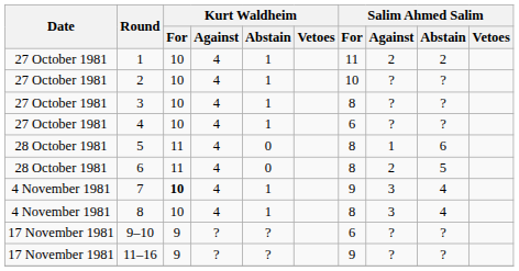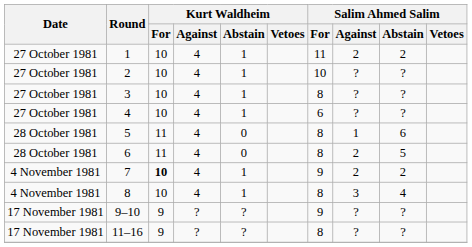7 | Salim Ahmed Salim / Against: 3 -> 2
7 | Salim Ahmed Salim / Abstain: 4 -> 2
9–10 | Salim Ahmed Salim / For: 6 -> 9
11–16 | Salim Ahmed Salim / For: 9 -> 8
